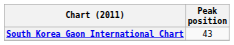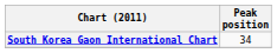South Korea Gaon International Chart | Peak position: 43 -> 34
